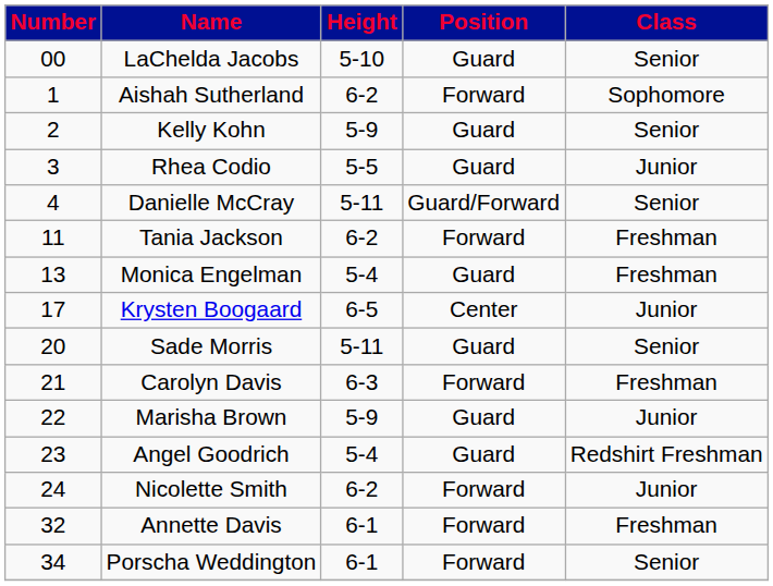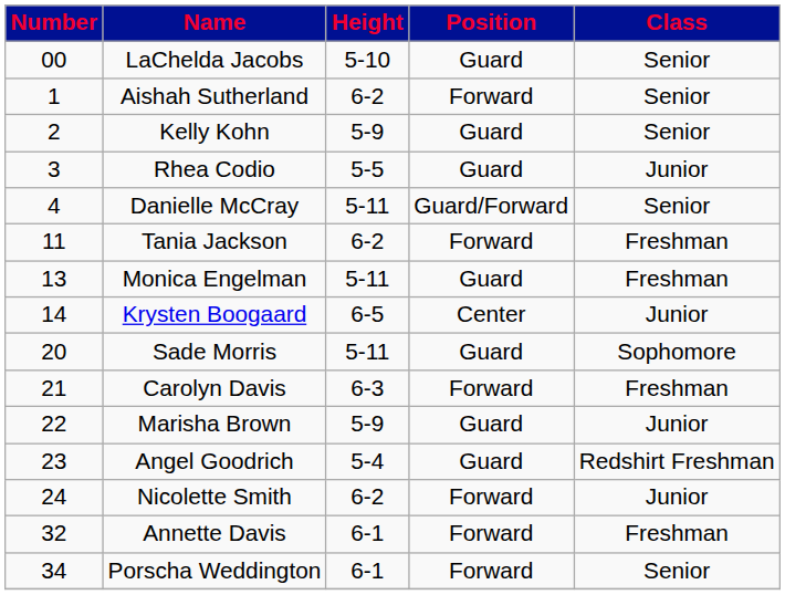Aishah Sutherland | Class: Sophomore -> Senior
Monica Engelman | Height: 5-4 -> 5-11
Krysten Boogaard | Number: 17 -> 14
Sade Morris | Class: Senior -> Sophomore
